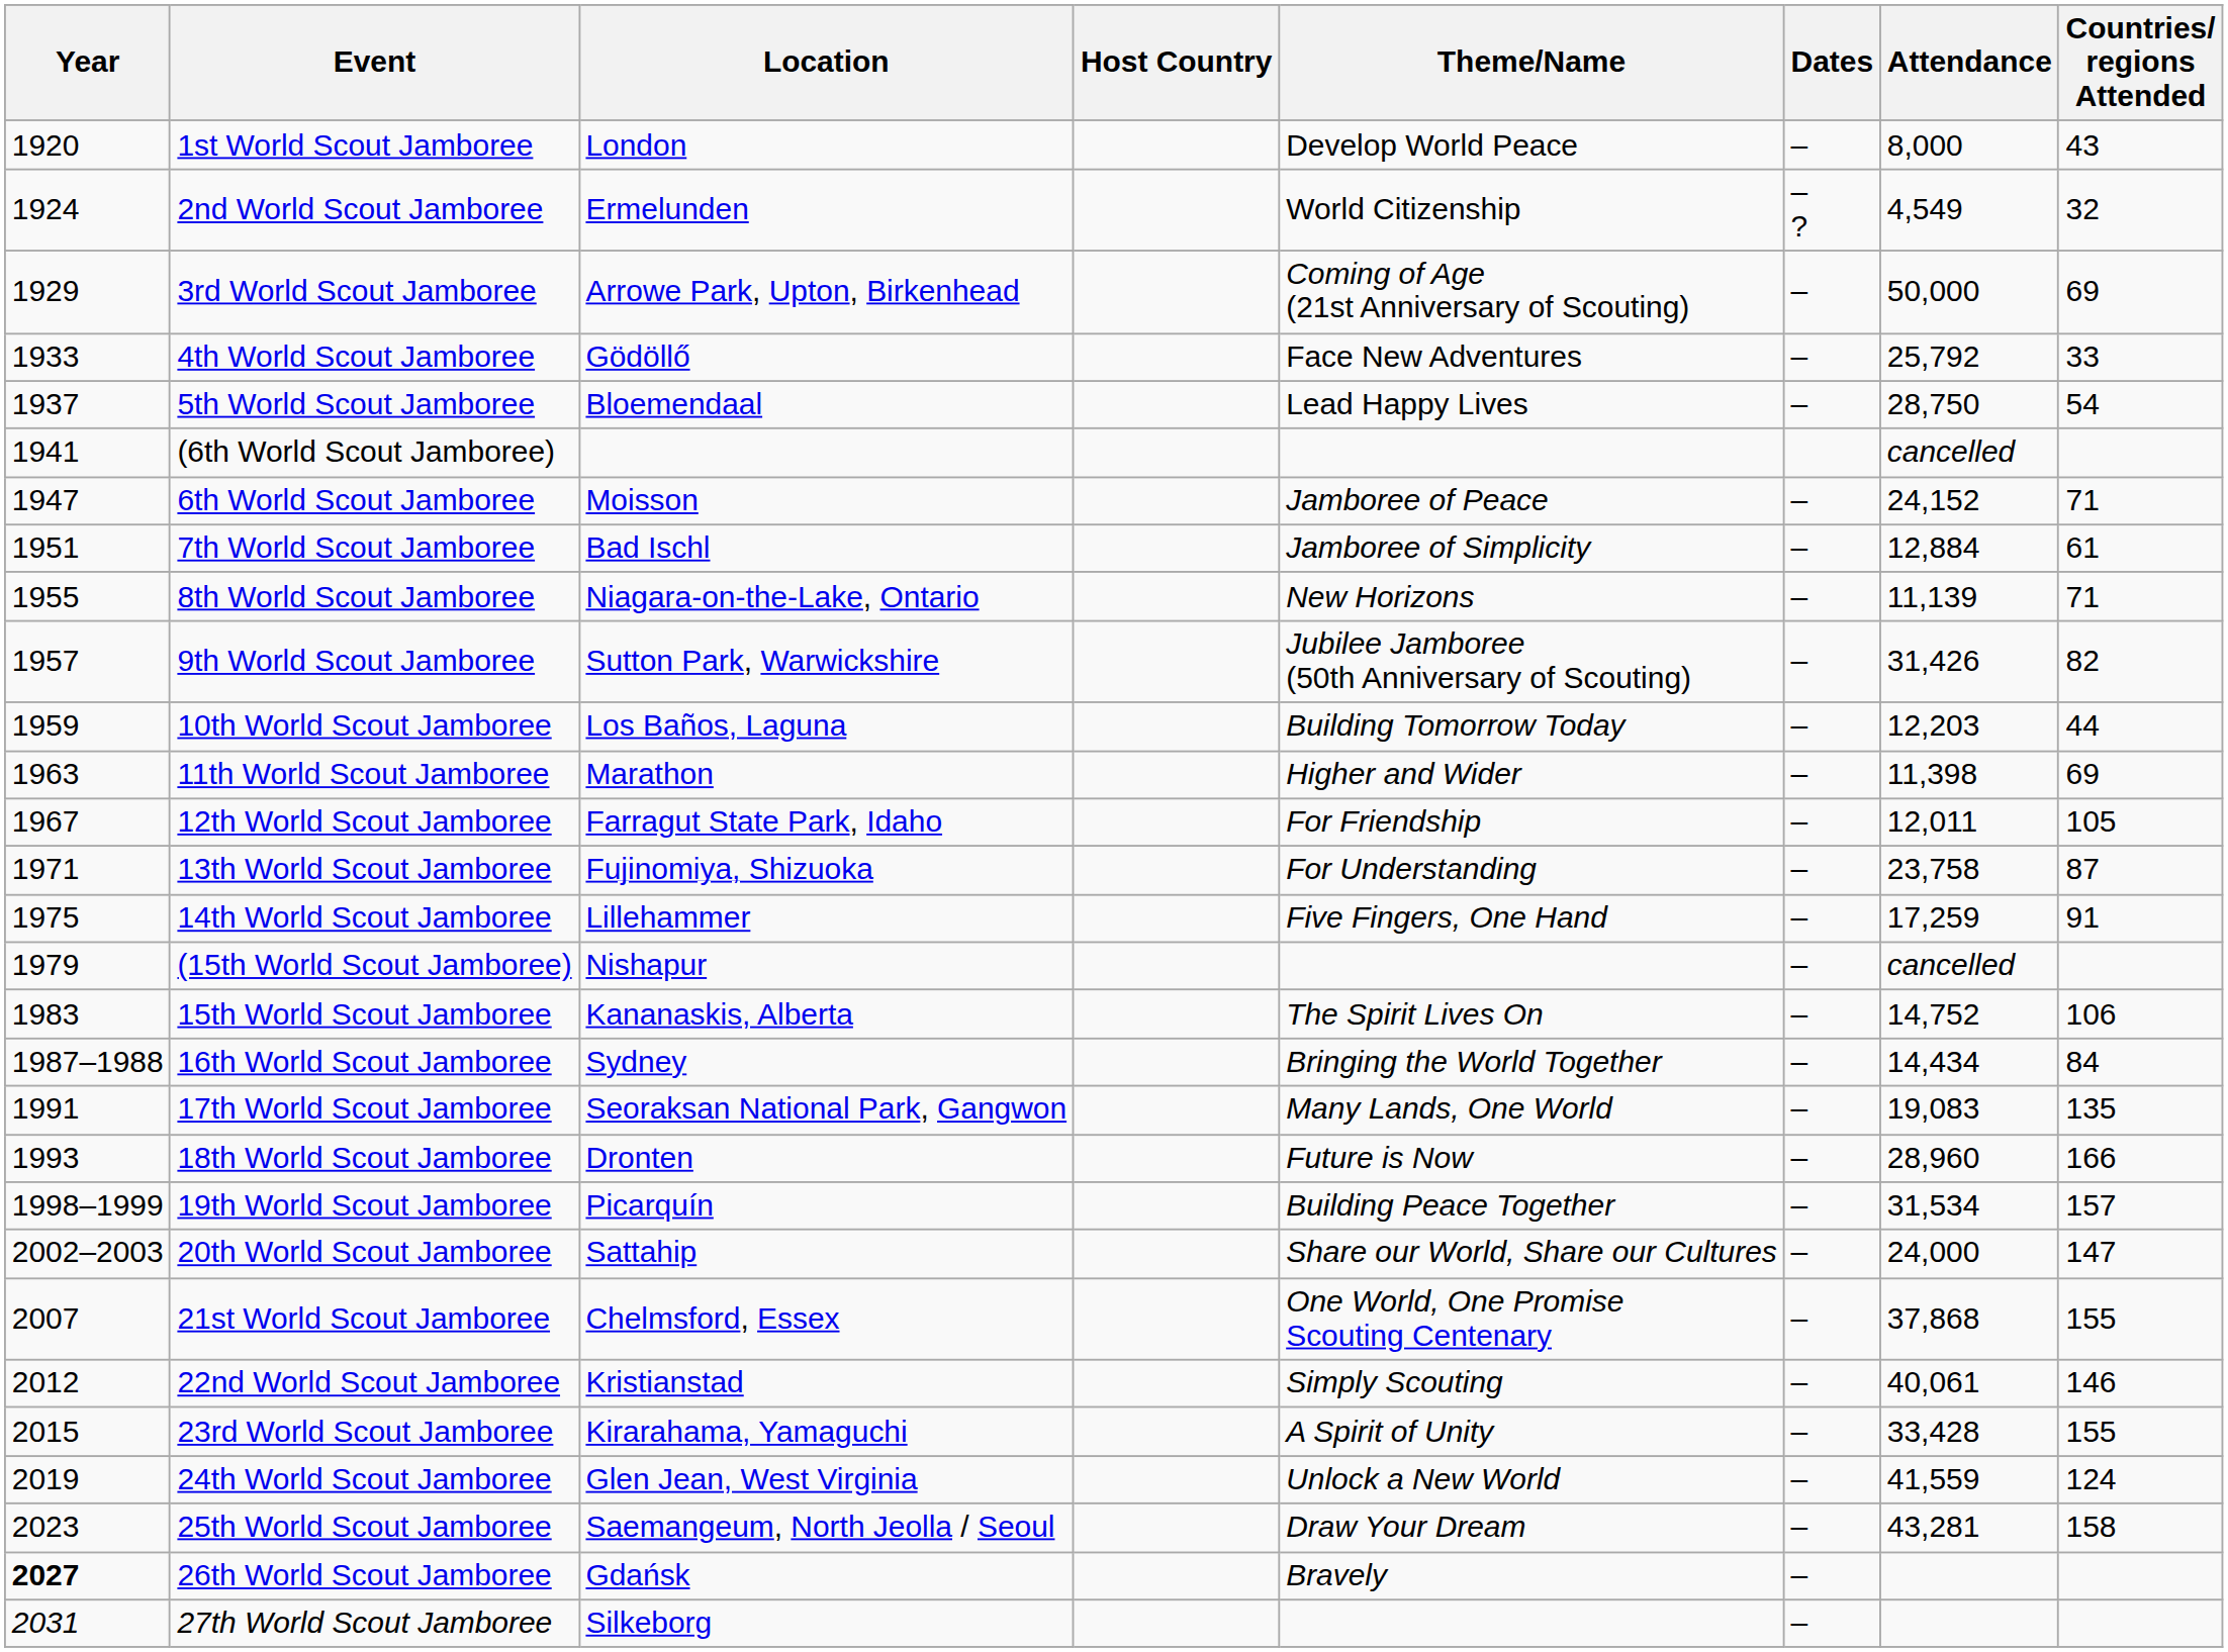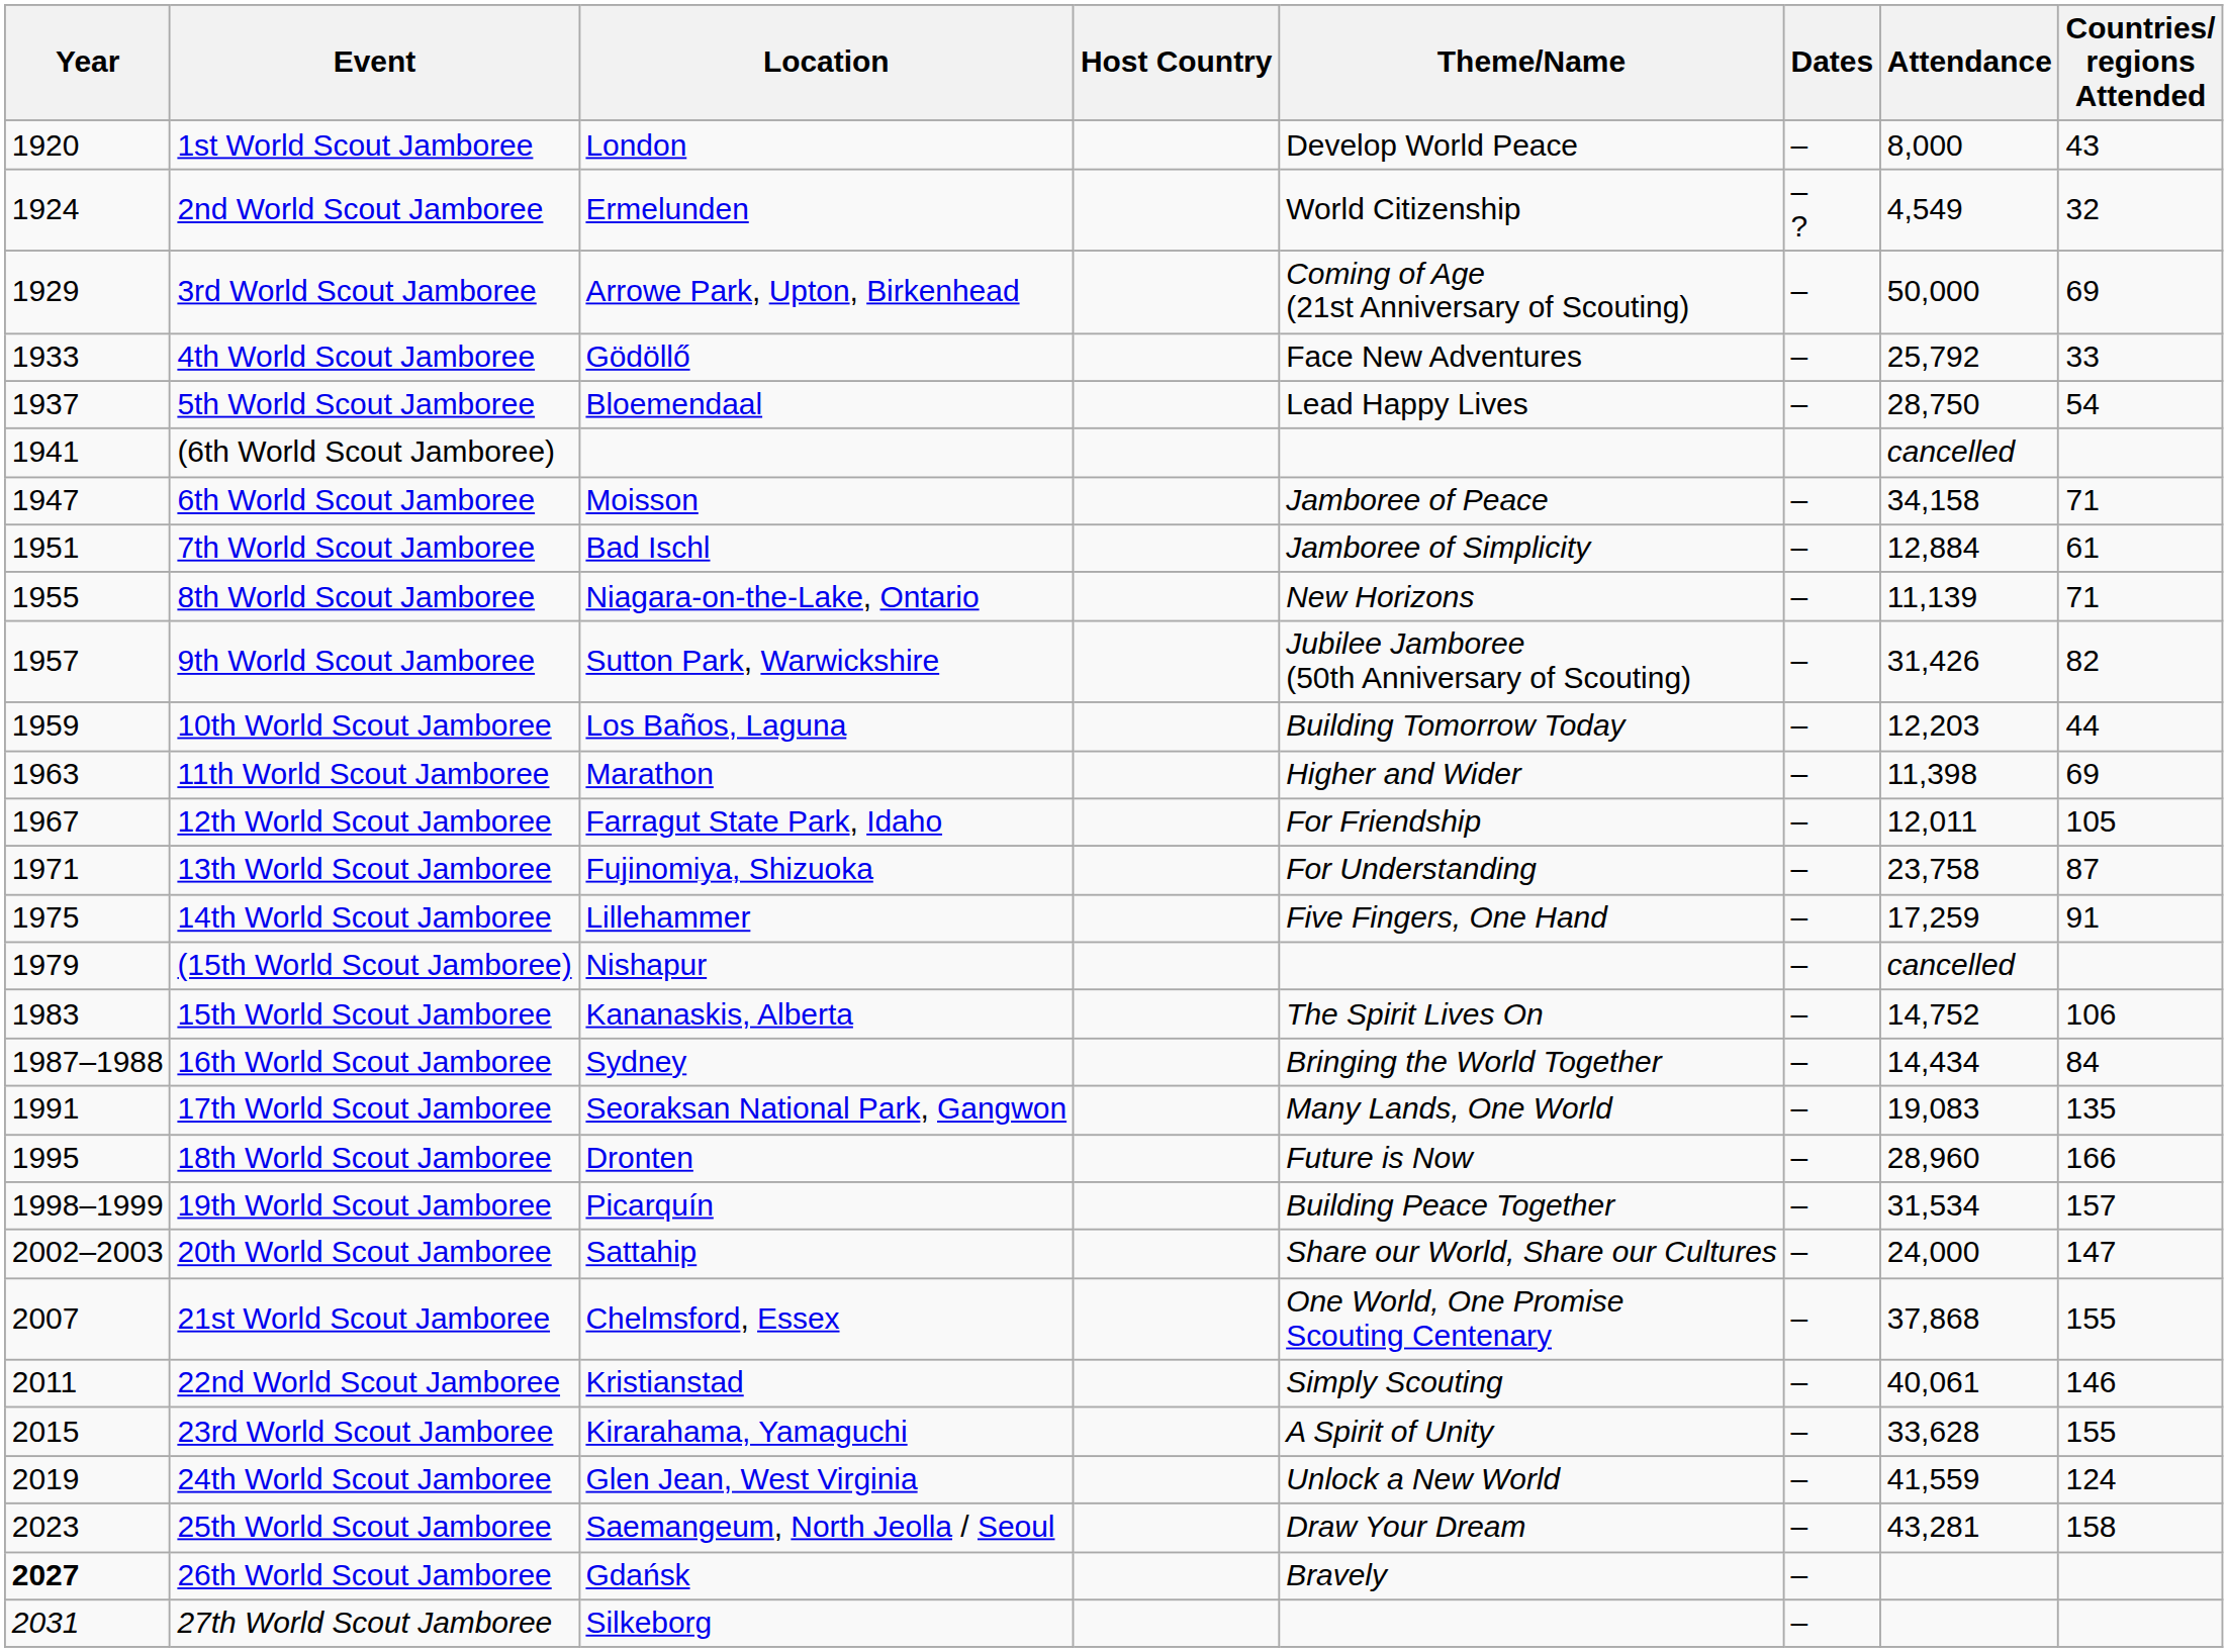6th World Scout Jamboree | Attendance: 24,152 -> 34,158
18th World Scout Jamboree | Year: 1993 -> 1995
22nd World Scout Jamboree | Year: 2012 -> 2011
23rd World Scout Jamboree | Attendance: 33,428 -> 33,628
